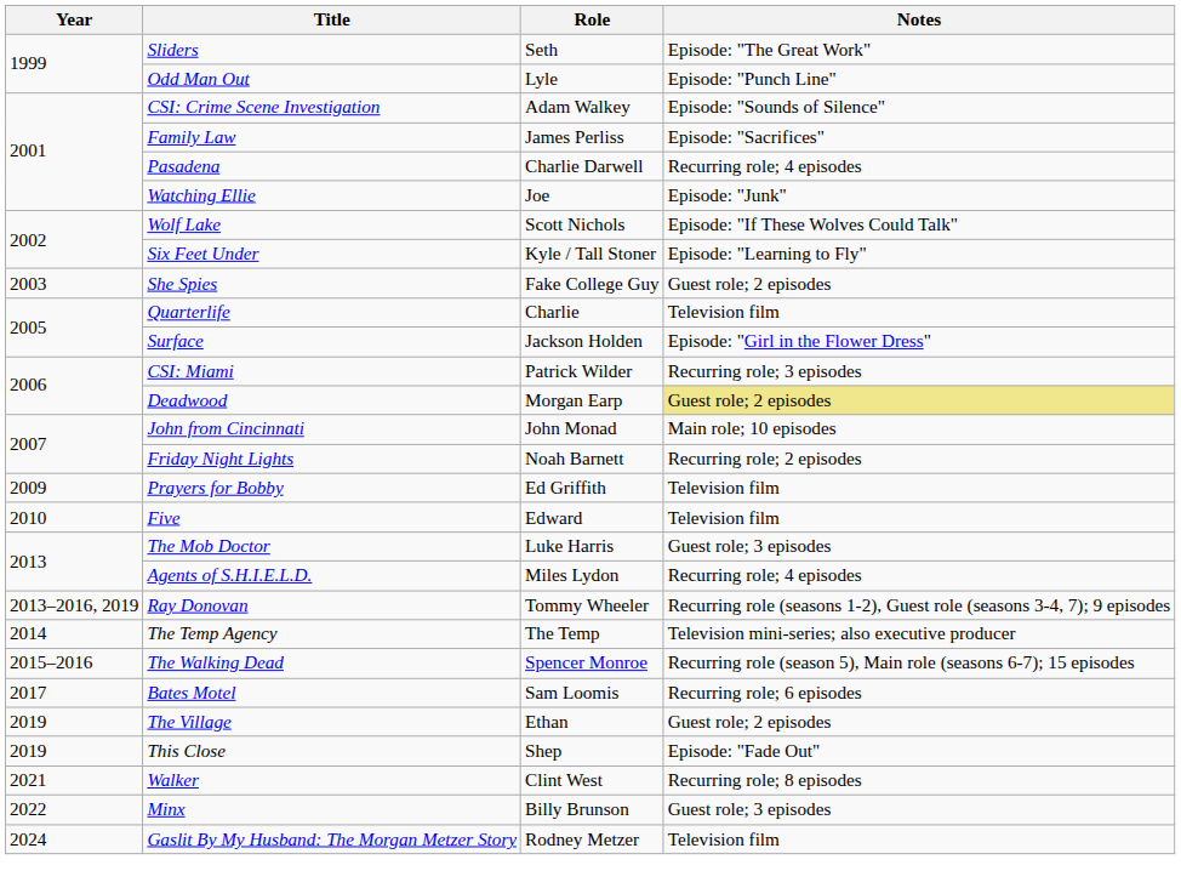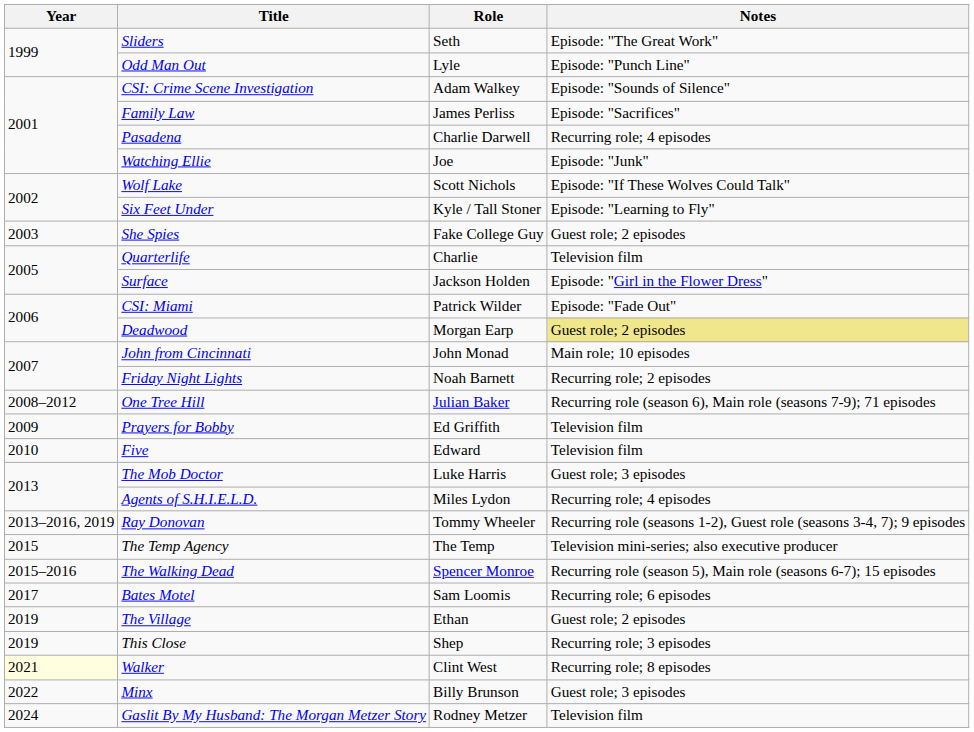CSI: Miami | Notes: Recurring role; 3 episodes -> Episode: "Fade Out"
+ row: 2008–2012 | One Tree Hill | Julian Baker | Recurring role (season 6), Main role (seasons 7-9); 71 episodes
The Temp Agency | Year: 2014 -> 2015
This Close | Notes: Episode: "Fade Out" -> Recurring role; 3 episodes
Walker | Year: no background -> lightyellow background
